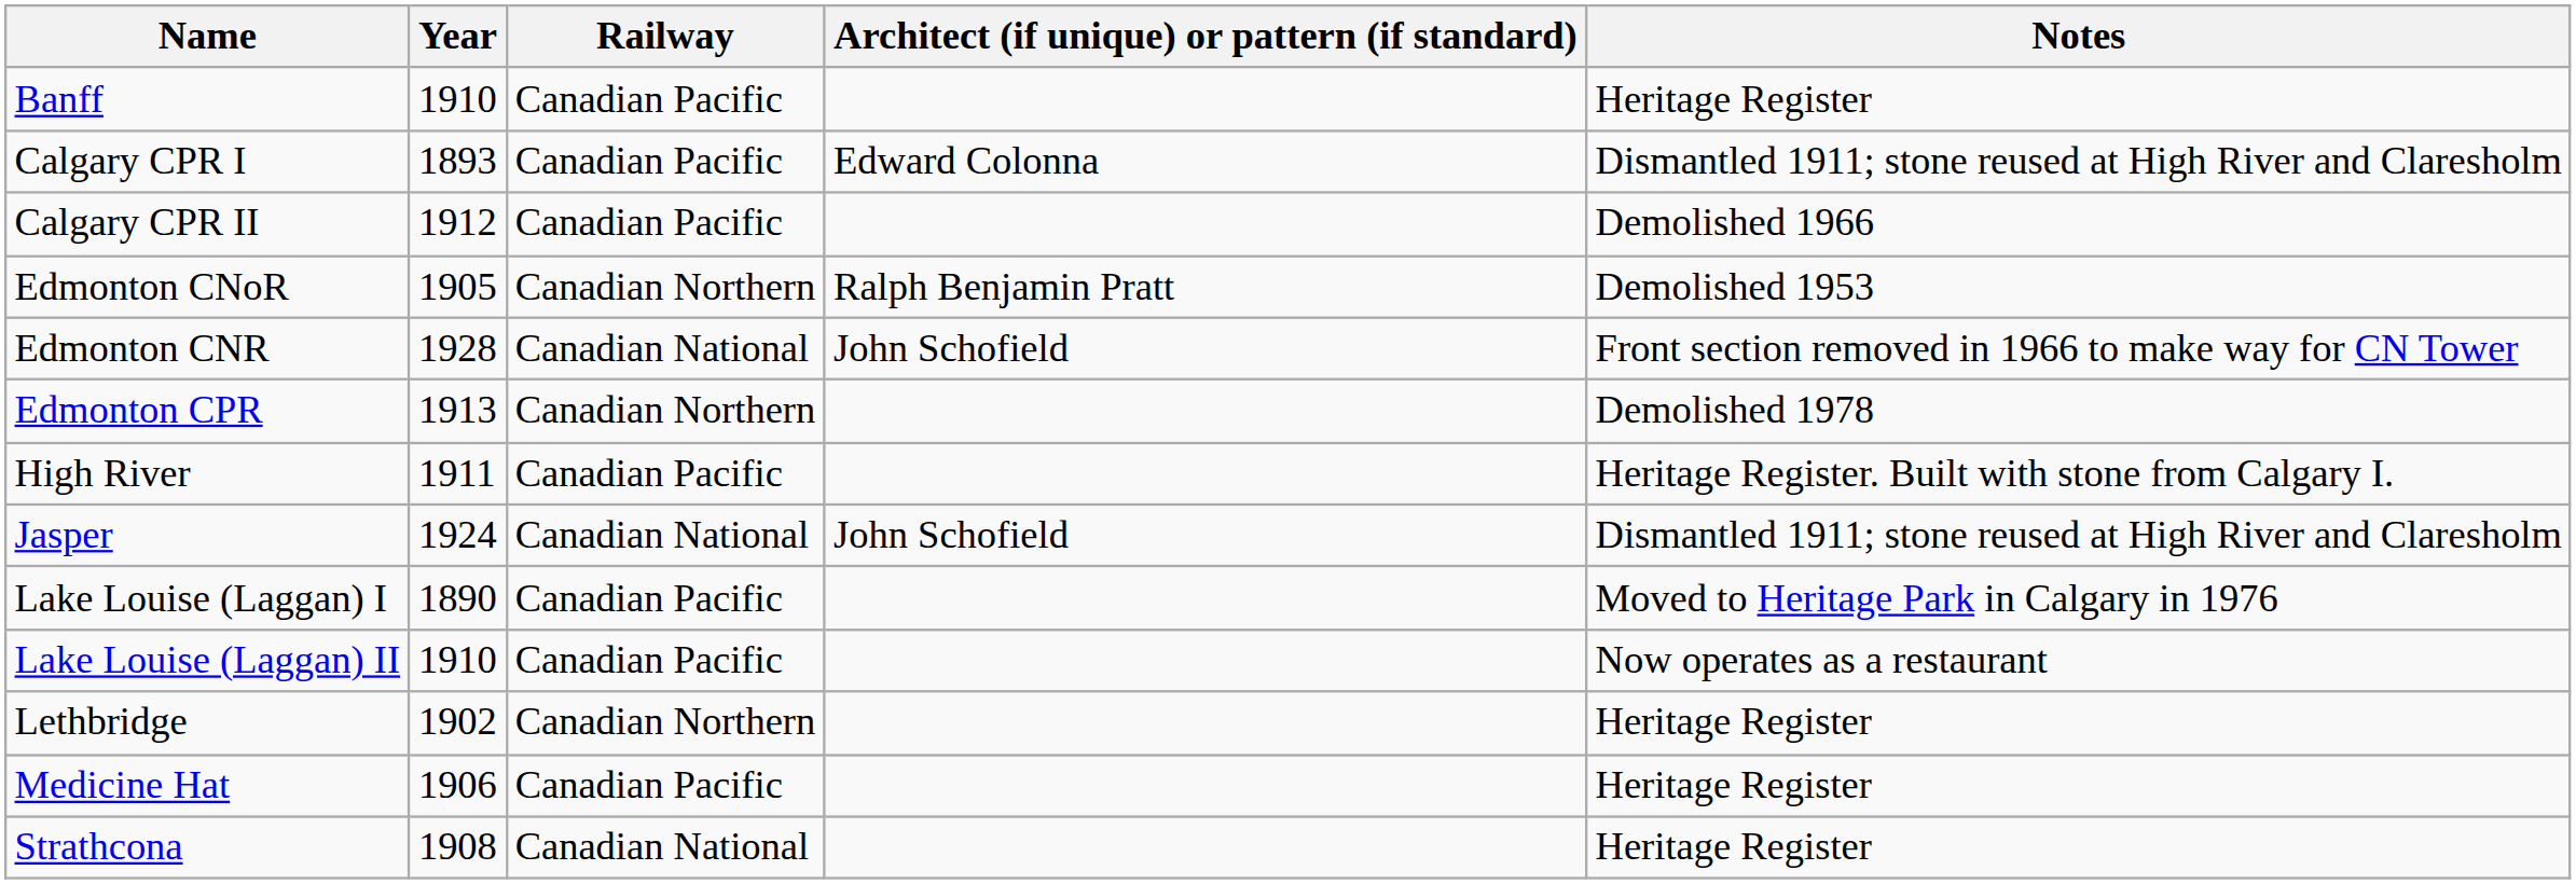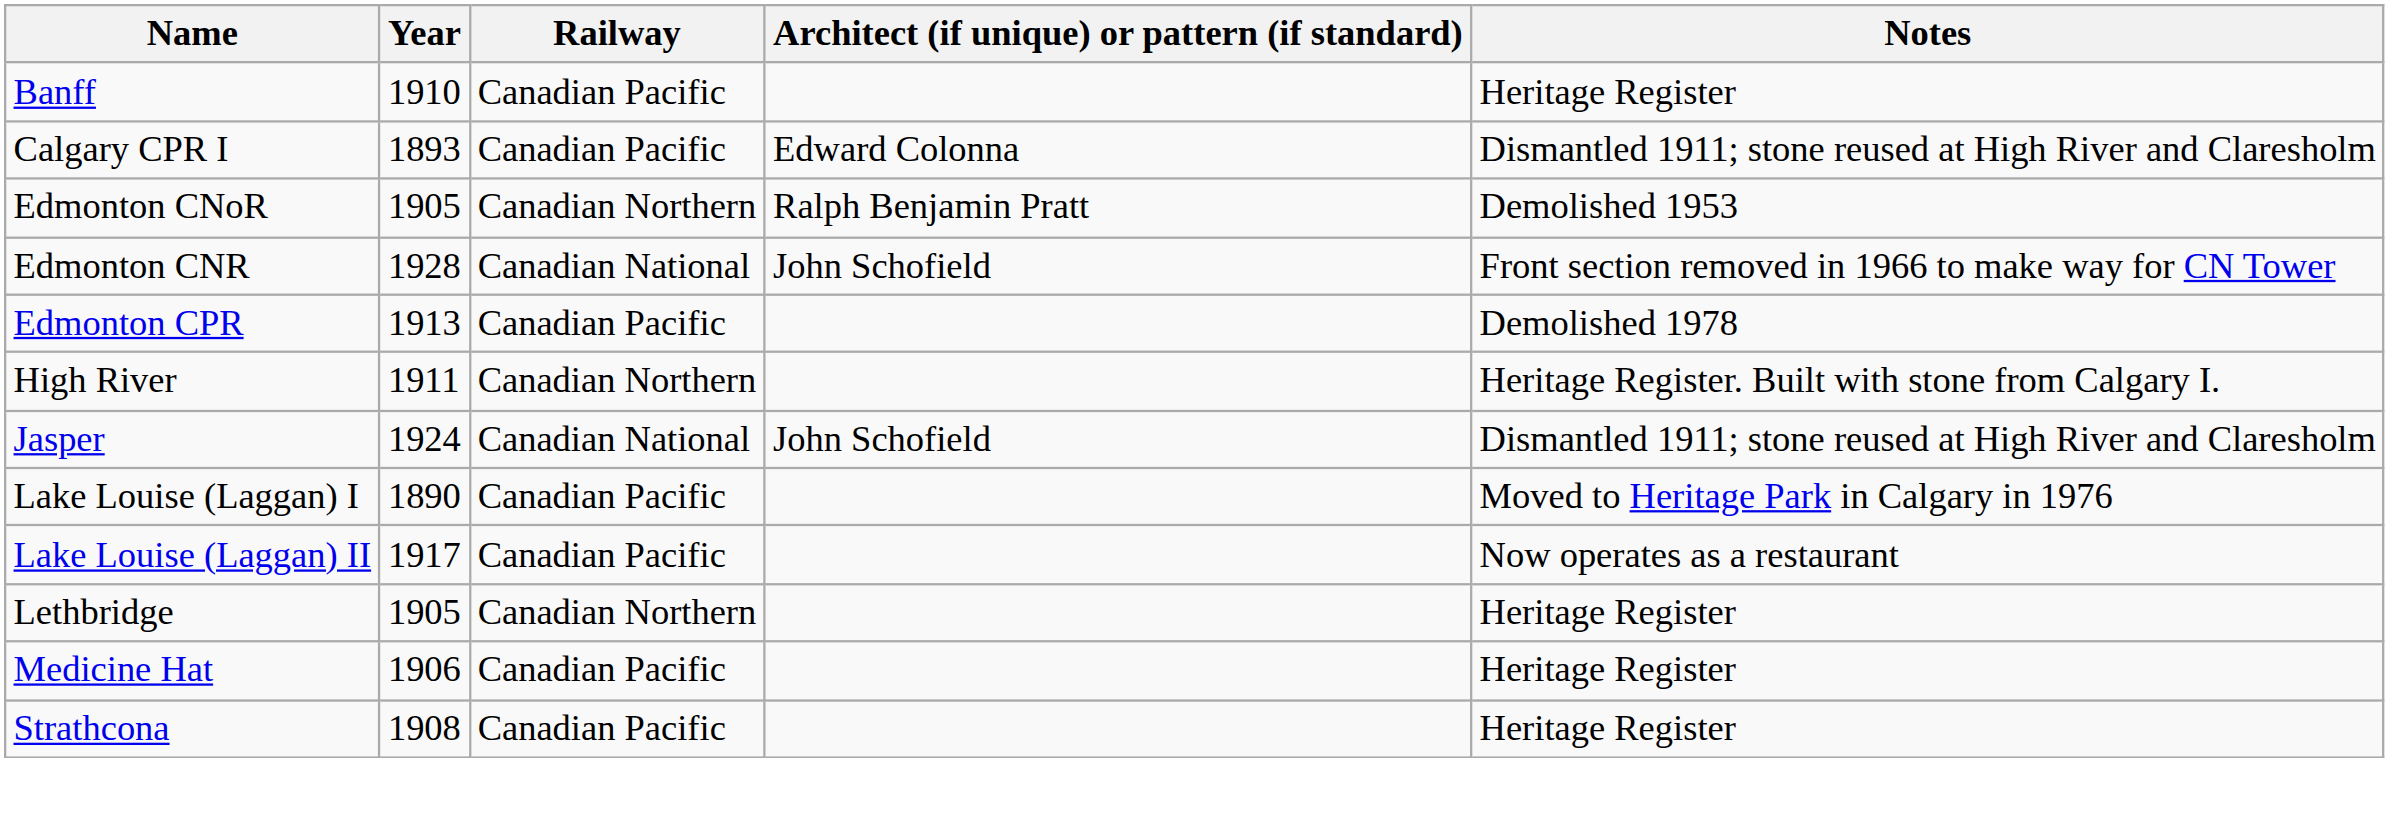- row: Calgary CPR II | 1912 | Canadian Pacific | Demolished 1966
Edmonton CPR | Railway: Canadian Northern -> Canadian Pacific
High River | Railway: Canadian Pacific -> Canadian Northern
Lake Louise (Laggan) II | Year: 1910 -> 1917
Lethbridge | Year: 1902 -> 1905
Strathcona | Railway: Canadian National -> Canadian Pacific
